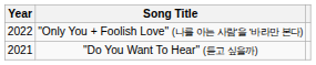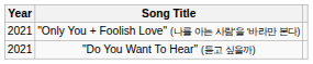"Only You + Foolish Love" (나를 아는 사람'을 '바라만 본다) | Year: 2022 -> 2021
